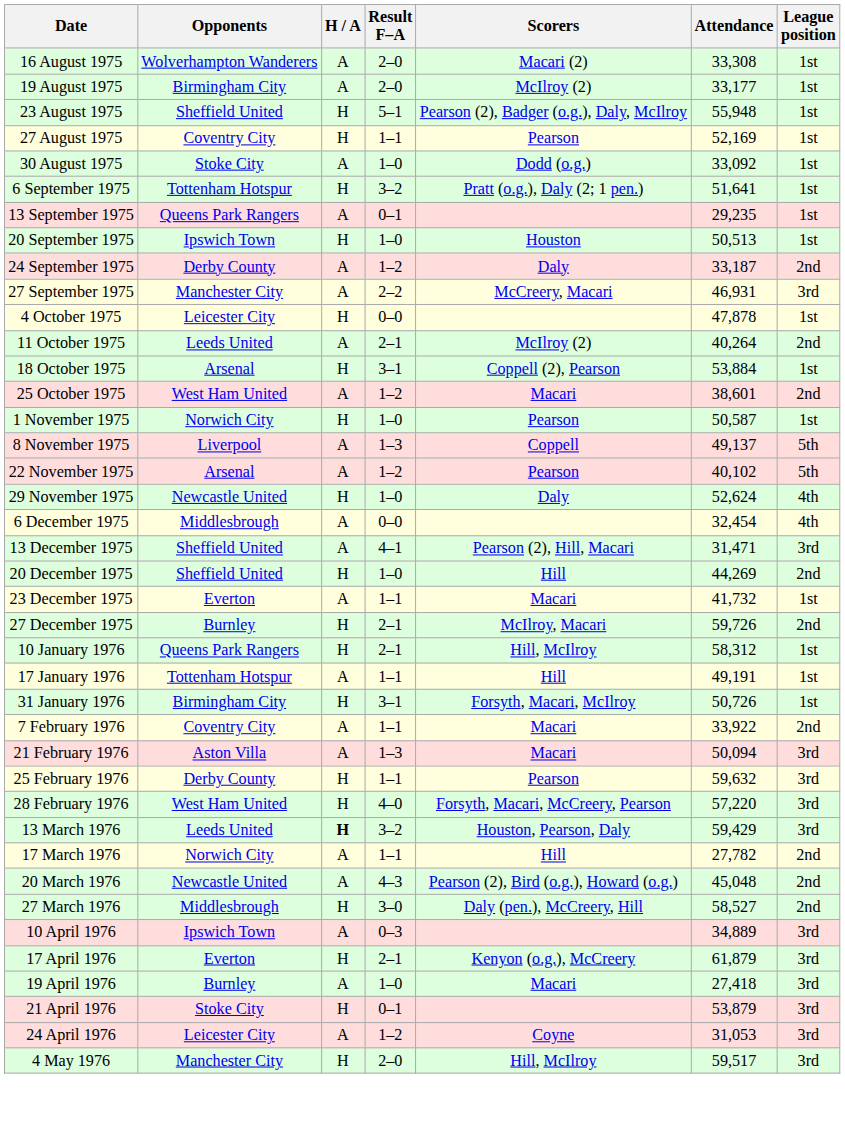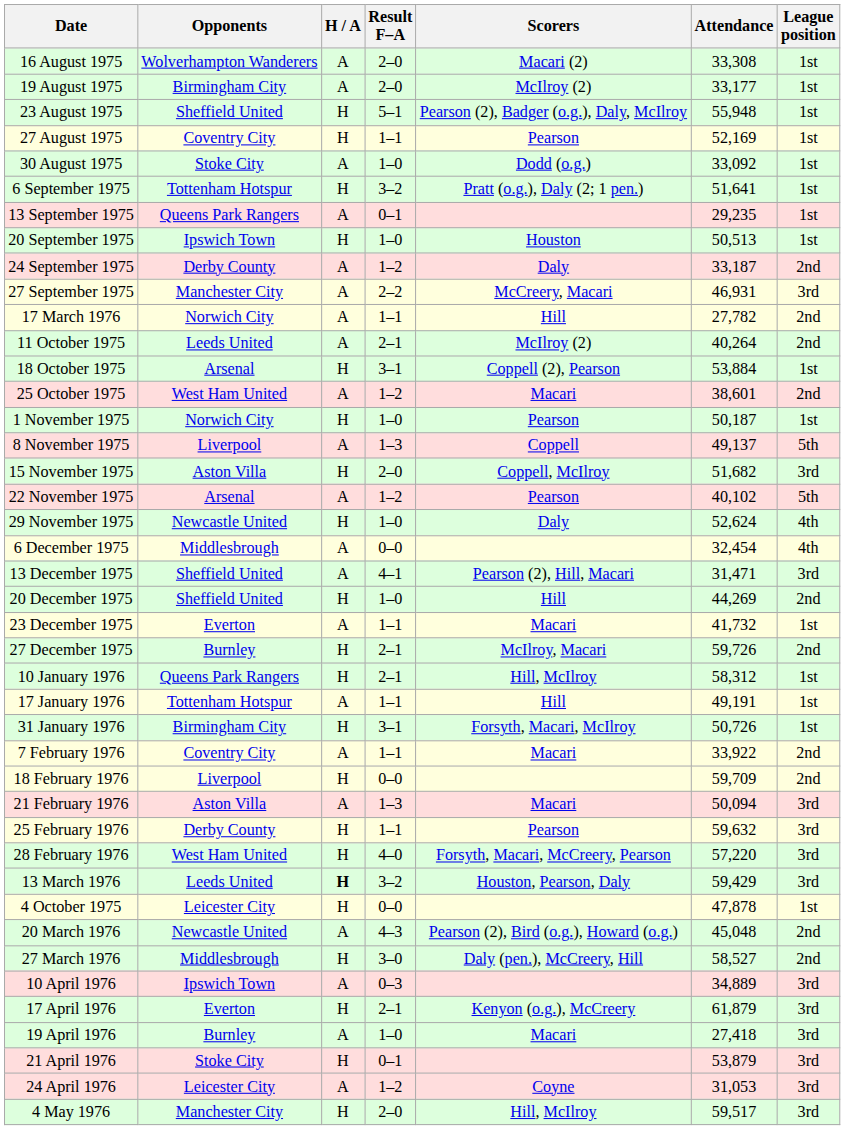rows swapped: 4 October 1975 <-> 17 March 1976
1 November 1975 | Attendance: 50,587 -> 50,187
+ row: 15 November 1975 | Aston Villa | H | 2–0 | Coppell, McIlroy | 51,682 | 3rd
+ row: 18 February 1976 | Liverpool | H | 0–0 | 59,709 | 2nd
